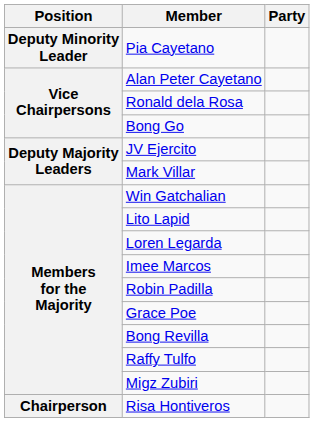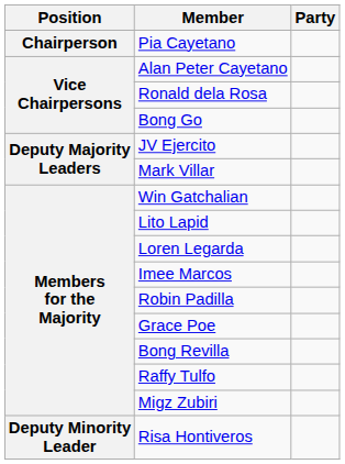Pia Cayetano | Position: Deputy Minority Leader -> Chairperson
Risa Hontiveros | Position: Chairperson -> Deputy Minority Leader
